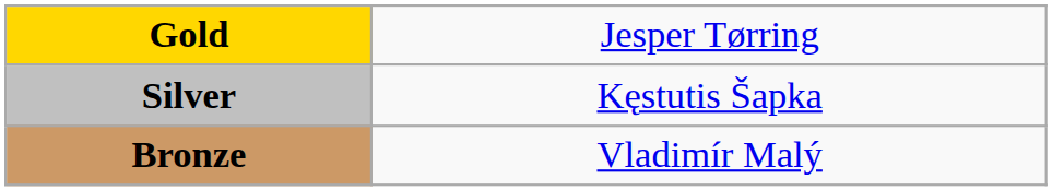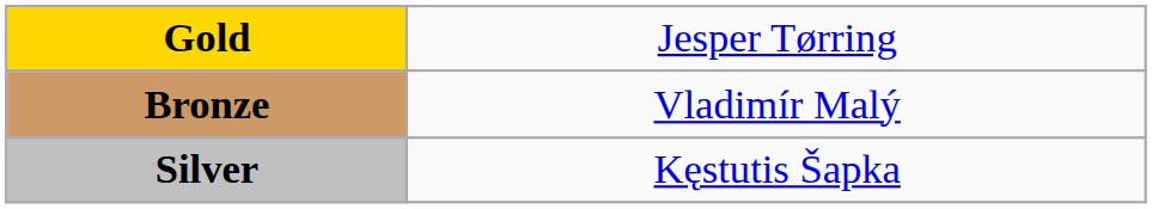rows swapped: Silver <-> Bronze
